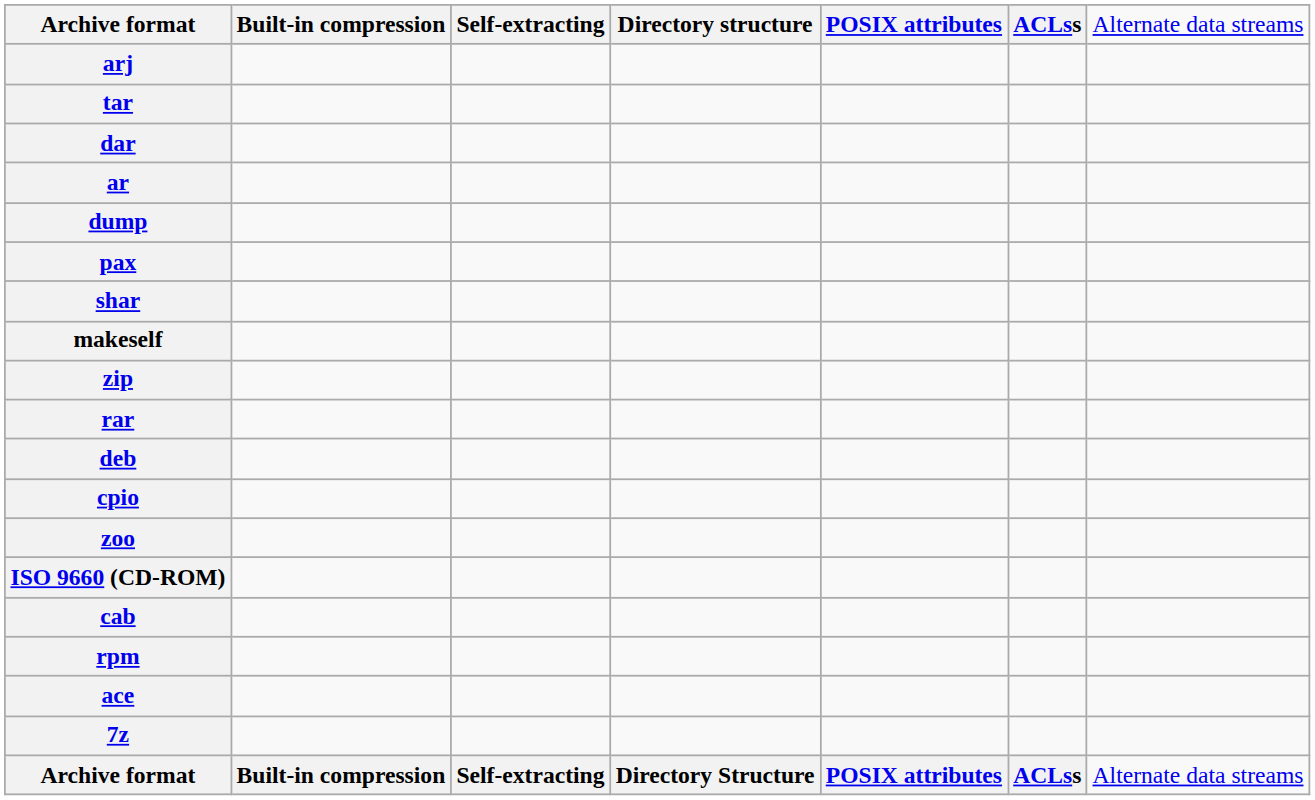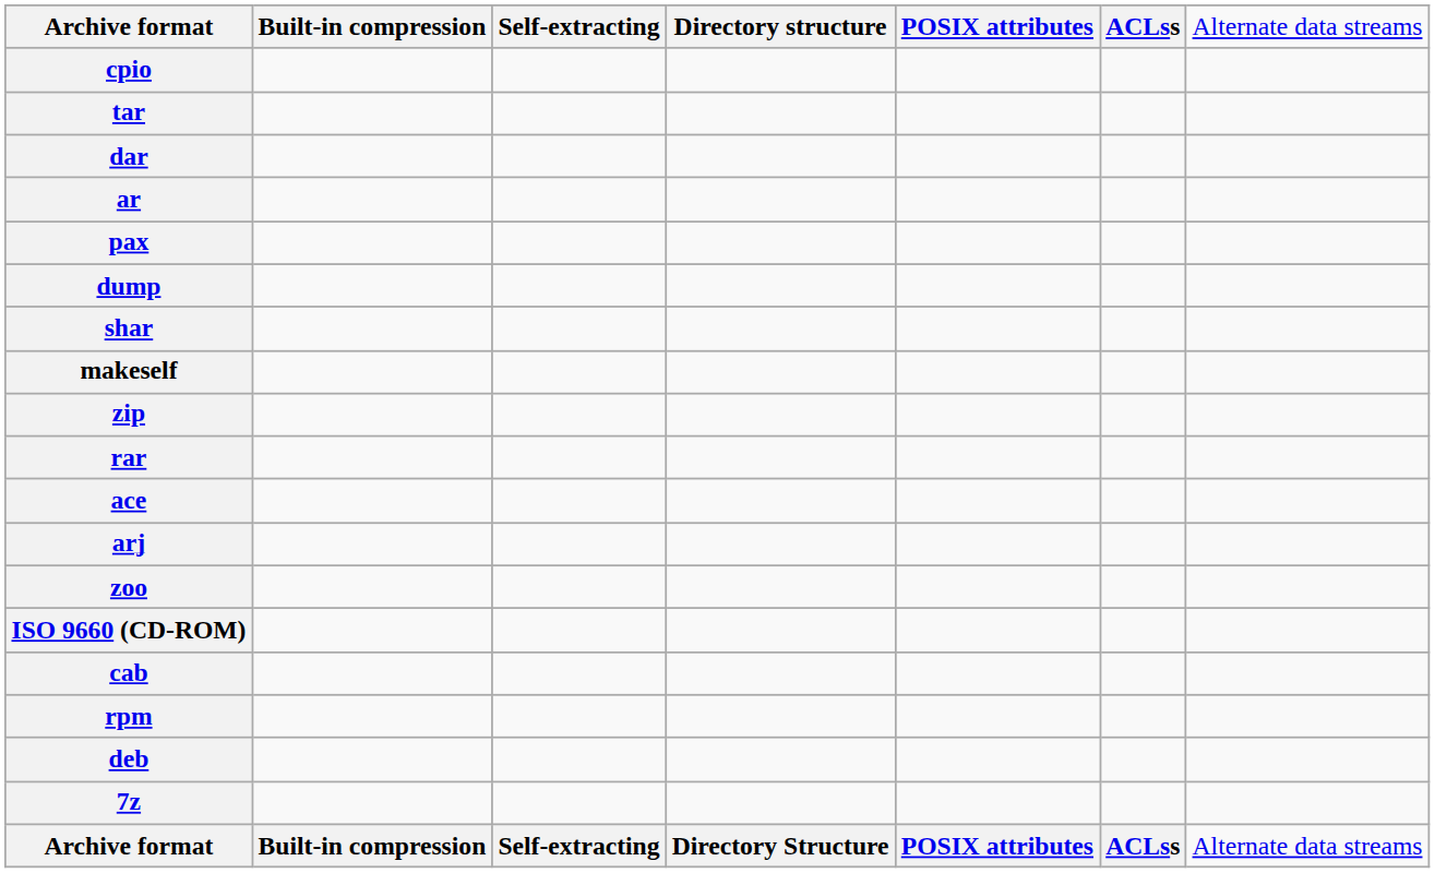rows swapped: cpio <-> arj
rows swapped: pax <-> dump
rows swapped: ace <-> deb
